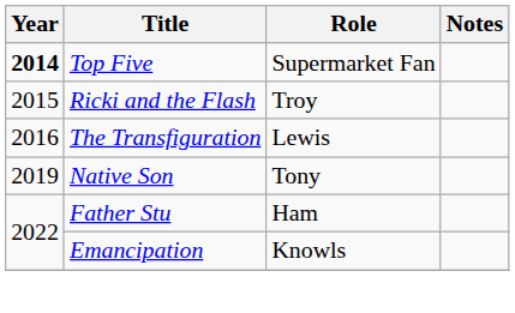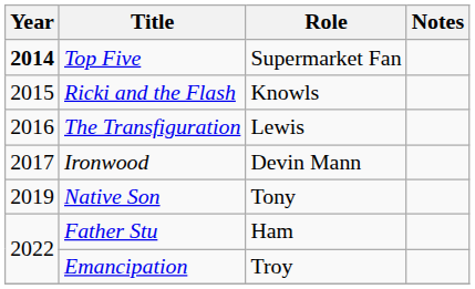Ricki and the Flash | Role: Troy -> Knowls
+ row: 2017 | Ironwood | Devin Mann
Emancipation | Role: Knowls -> Troy
